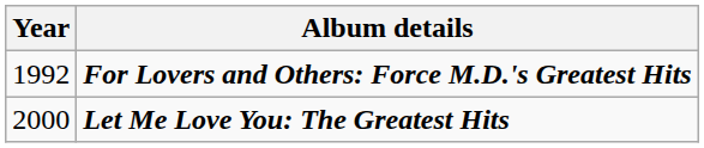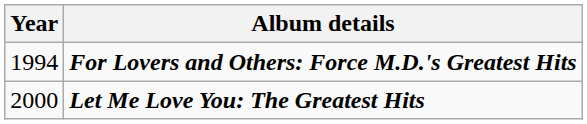For Lovers and Others: Force M.D.'s Greatest Hits | Year: 1992 -> 1994
